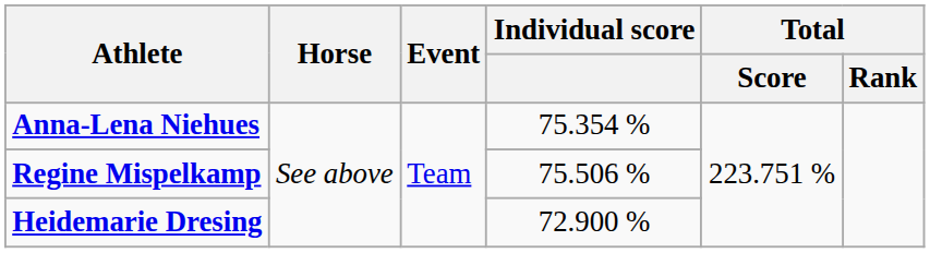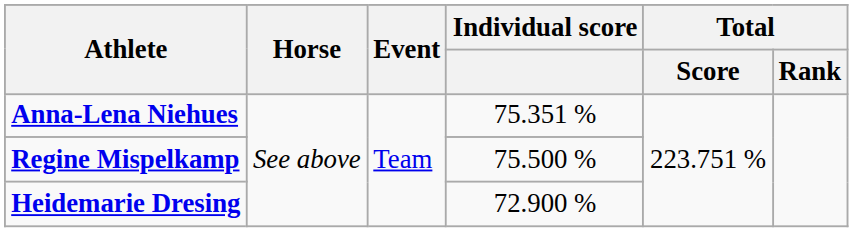Anna-Lena Niehues | Individual score: 75.354 % -> 75.351 %
Regine Mispelkamp | Individual score: 75.506 % -> 75.500 %
